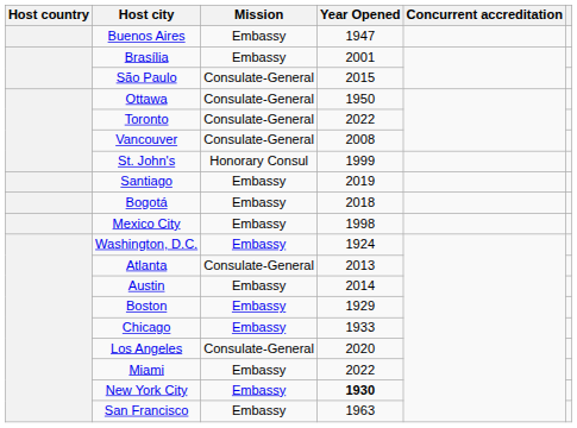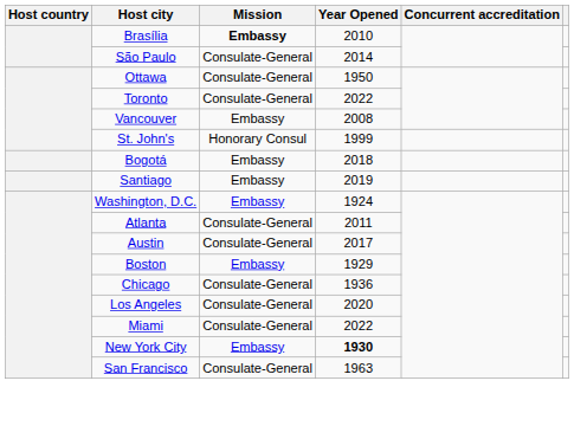- row: Buenos Aires | Embassy | 1947
Brasília | Mission: normal -> bold
Brasília | Year Opened: 2001 -> 2010
São Paulo | Year Opened: 2015 -> 2014
Vancouver | Mission: Consulate-General -> Embassy
rows swapped: Santiago <-> Bogotá
- row: Mexico City | Embassy | 1998
Atlanta | Year Opened: 2013 -> 2011
Austin | Mission: Embassy -> Consulate-General
Austin | Year Opened: 2014 -> 2017
Chicago | Mission: Embassy -> Consulate-General
Chicago | Year Opened: 1933 -> 1936
Miami | Mission: Embassy -> Consulate-General
San Francisco | Mission: Embassy -> Consulate-General
